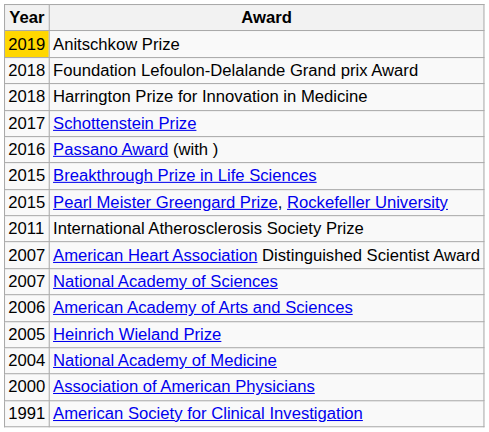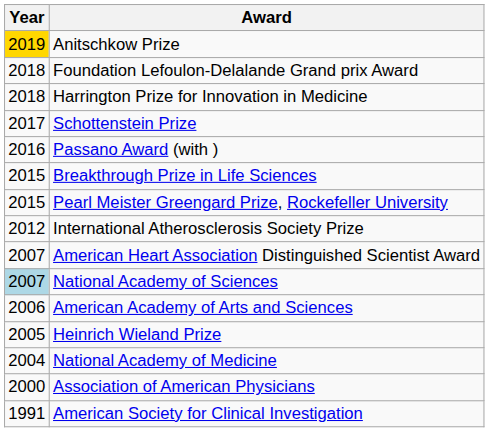International Atherosclerosis Society Prize | Year: 2011 -> 2012
National Academy of Sciences | Year: no background -> lightblue background
